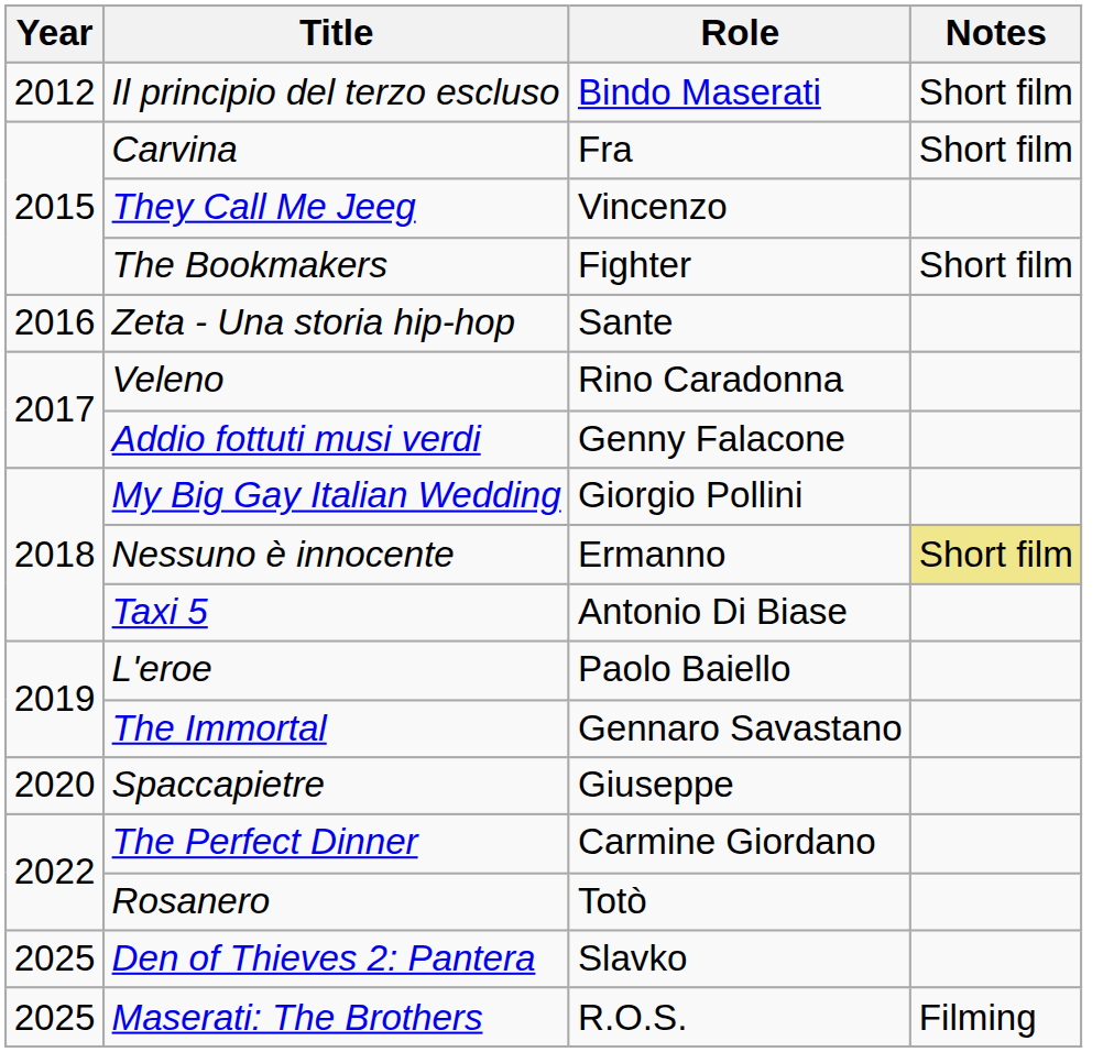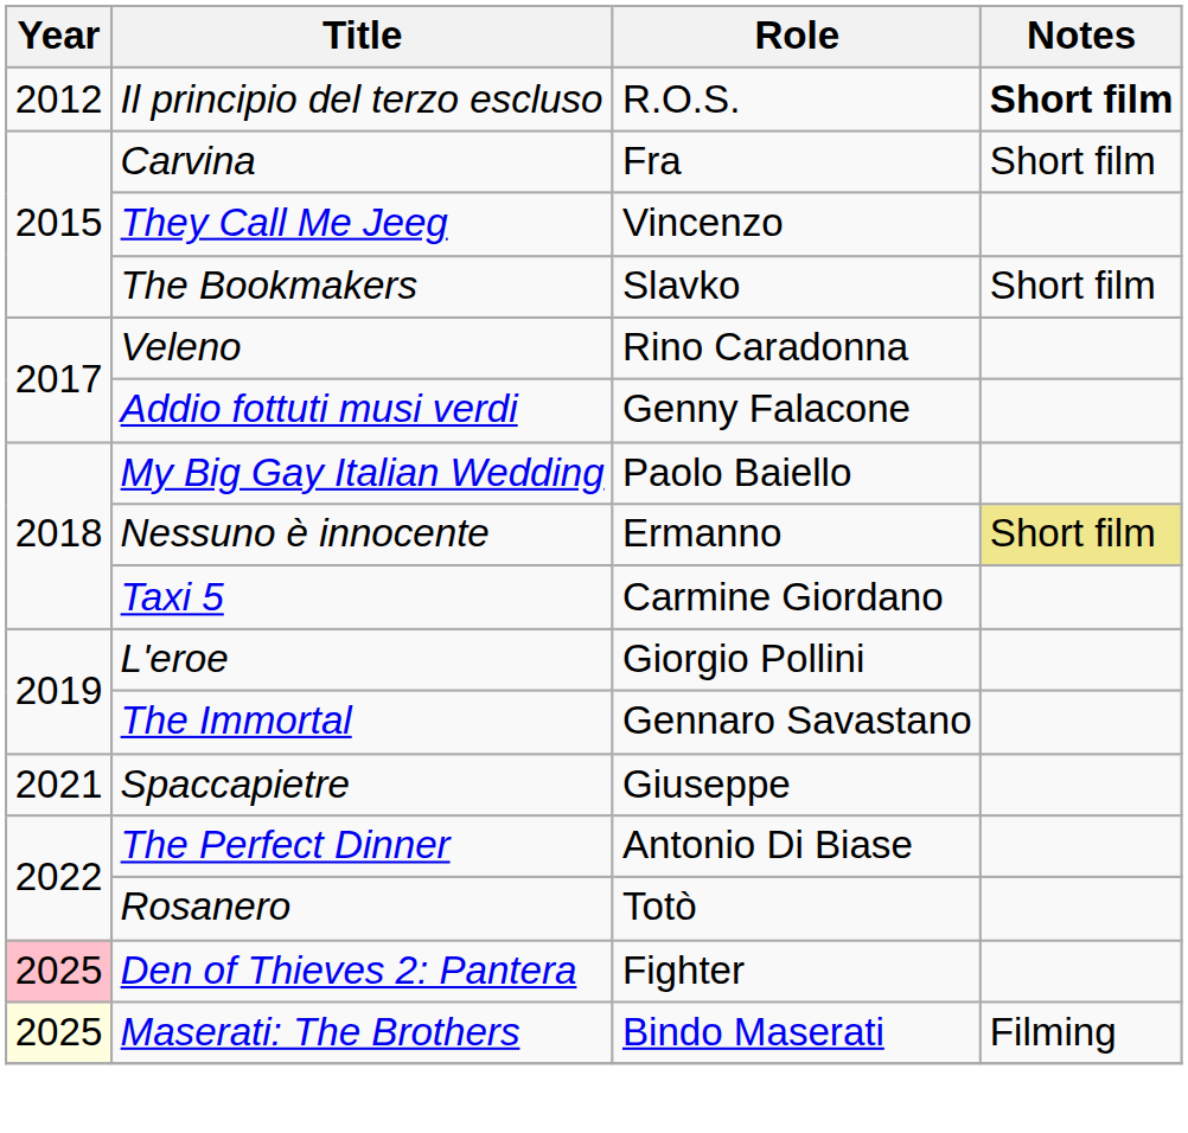Il principio del terzo escluso | Role: Bindo Maserati -> R.O.S.
Il principio del terzo escluso | Notes: normal -> bold
The Bookmakers | Role: Fighter -> Slavko
- row: 2016 | Zeta - Una storia hip-hop | Sante
My Big Gay Italian Wedding | Role: Giorgio Pollini -> Paolo Baiello
Taxi 5 | Role: Antonio Di Biase -> Carmine Giordano
L'eroe | Role: Paolo Baiello -> Giorgio Pollini
Spaccapietre | Year: 2020 -> 2021
The Perfect Dinner | Role: Carmine Giordano -> Antonio Di Biase
Den of Thieves 2: Pantera | Year: no background -> pink background
Den of Thieves 2: Pantera | Role: Slavko -> Fighter
Maserati: The Brothers | Year: no background -> lightyellow background
Maserati: The Brothers | Role: R.O.S. -> Bindo Maserati
